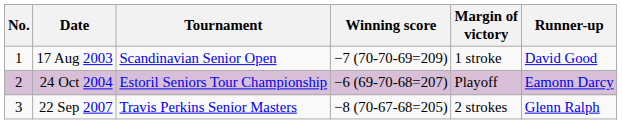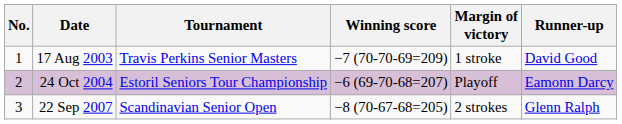17 Aug 2003 | Tournament: Scandinavian Senior Open -> Travis Perkins Senior Masters
22 Sep 2007 | Tournament: Travis Perkins Senior Masters -> Scandinavian Senior Open
